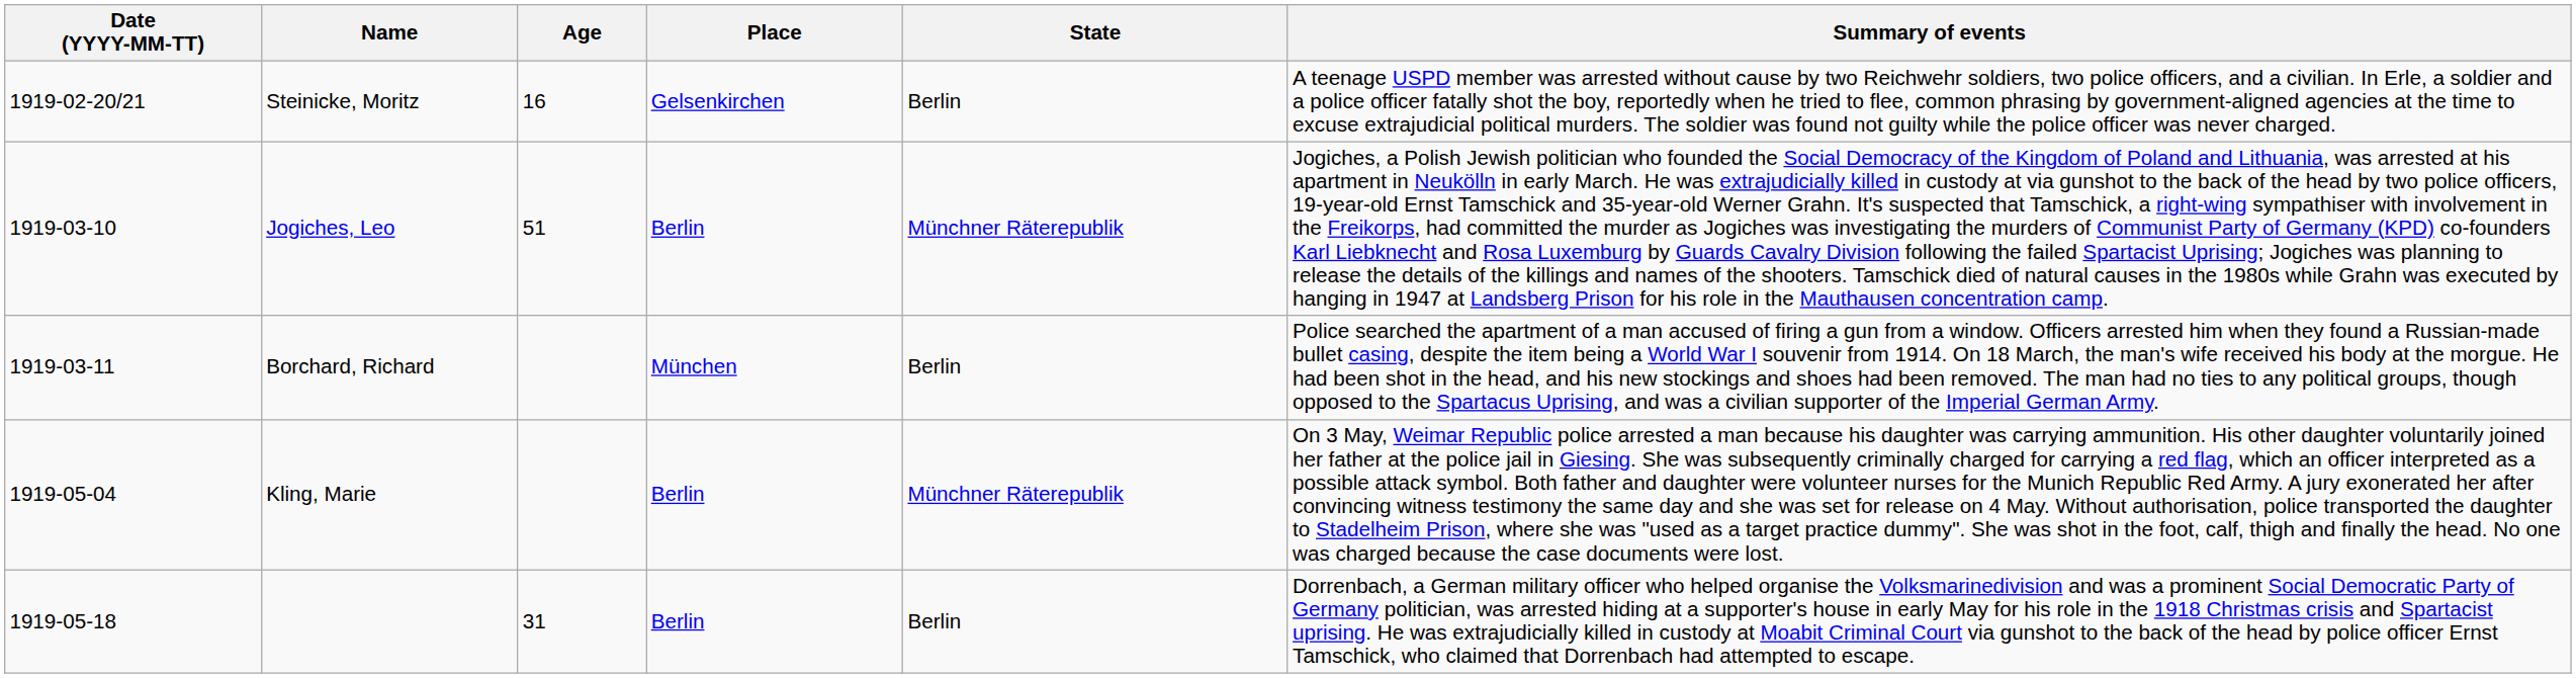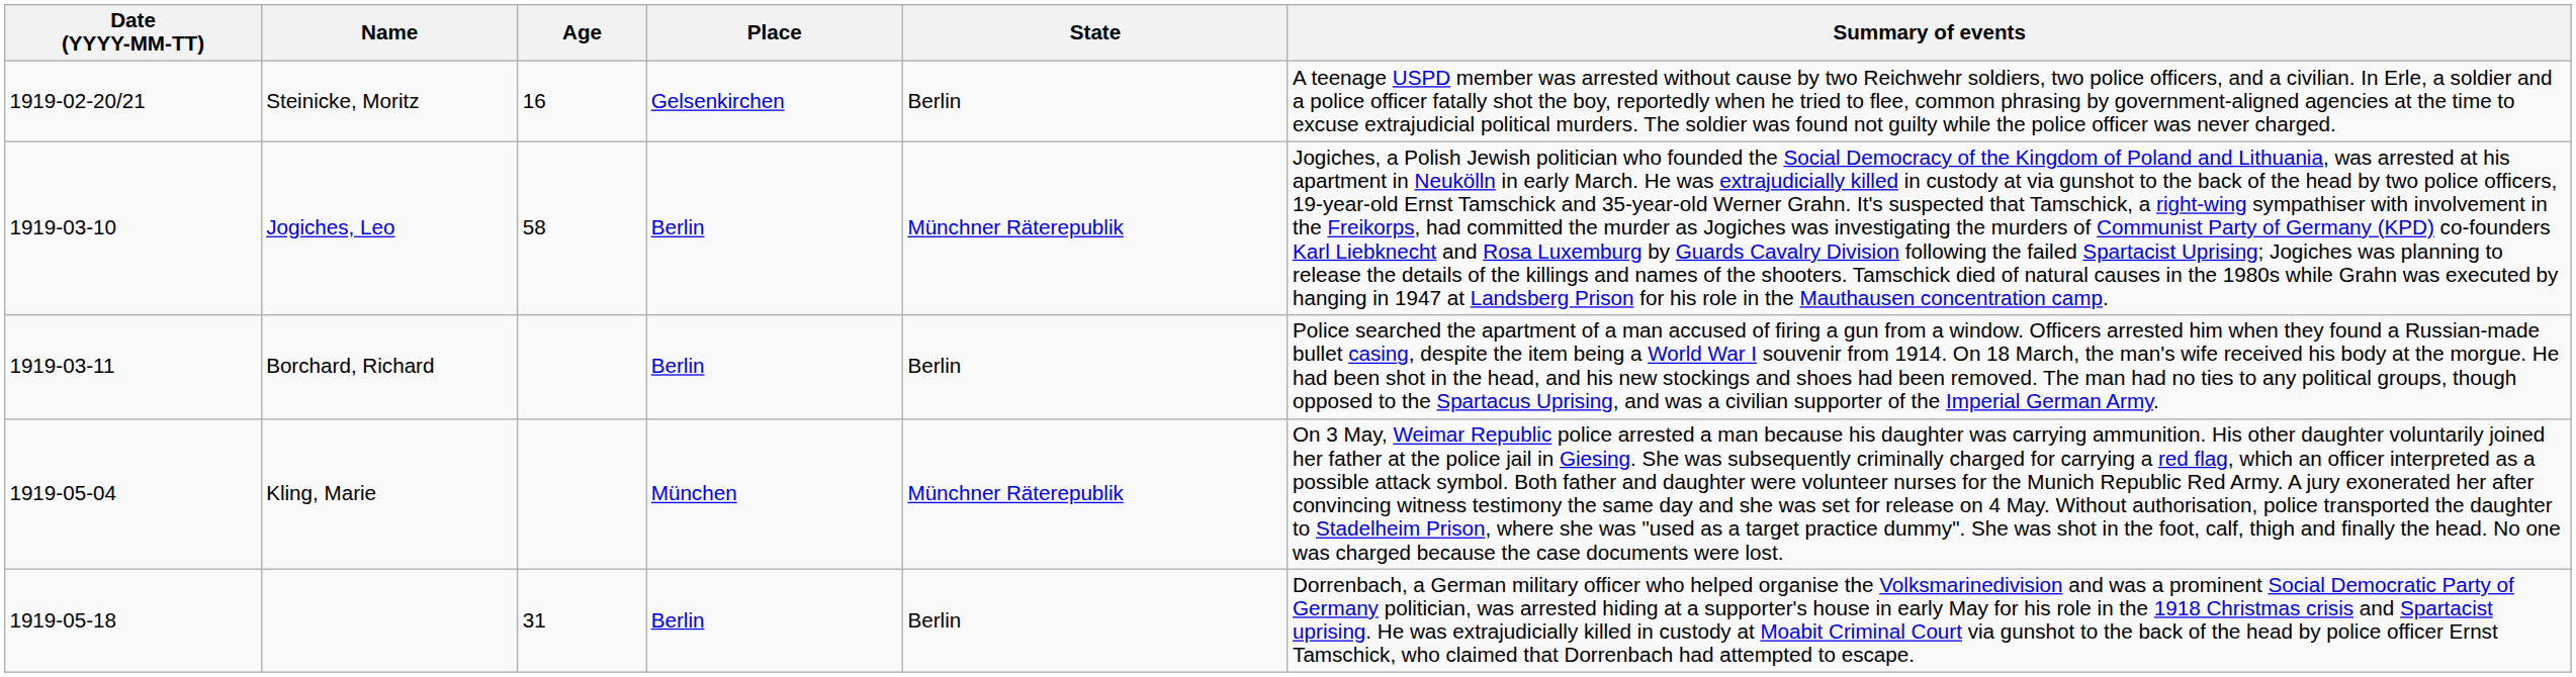Jogiches, Leo | Age: 51 -> 58
Borchard, Richard | Place: München -> Berlin
Kling, Marie | Place: Berlin -> München
